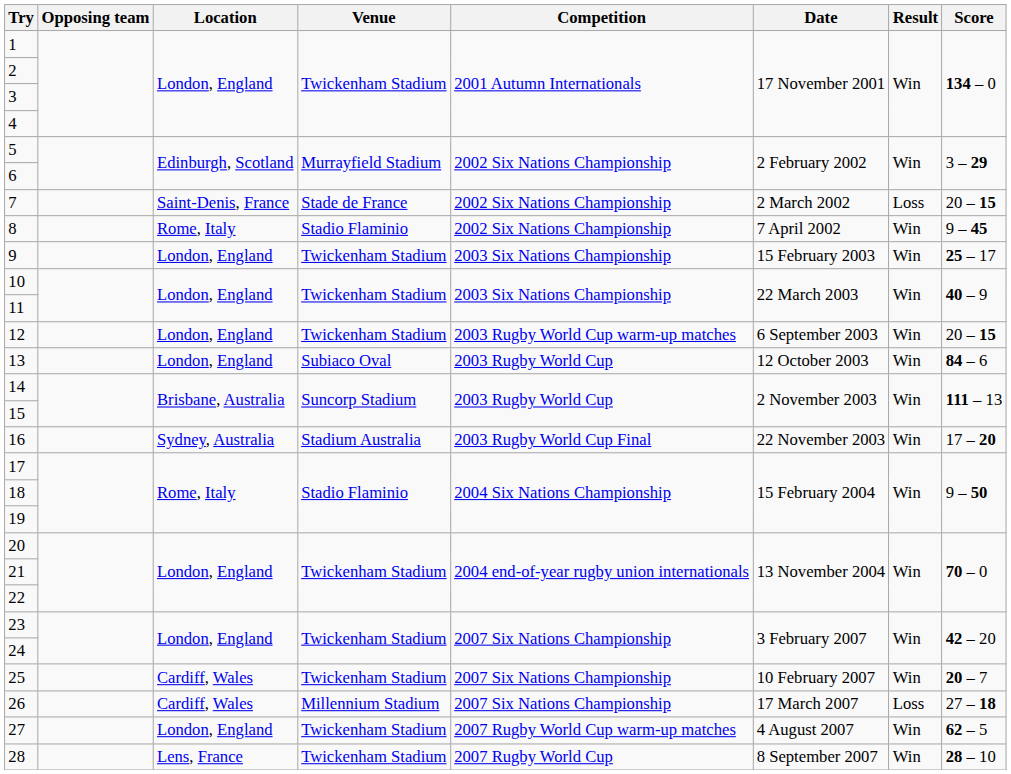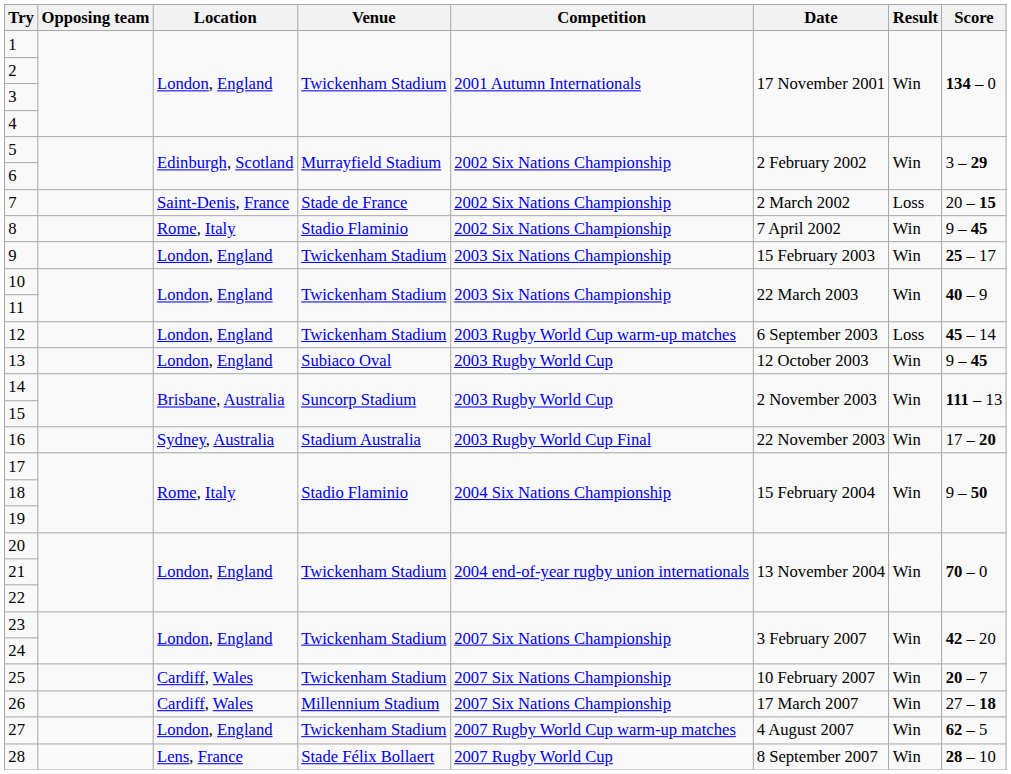12 | Result: Win -> Loss
12 | Score: 20 – 15 -> 45 – 14
13 | Score: 84 – 6 -> 9 – 45
26 | Result: Loss -> Win
28 | Venue: Twickenham Stadium -> Stade Félix Bollaert
